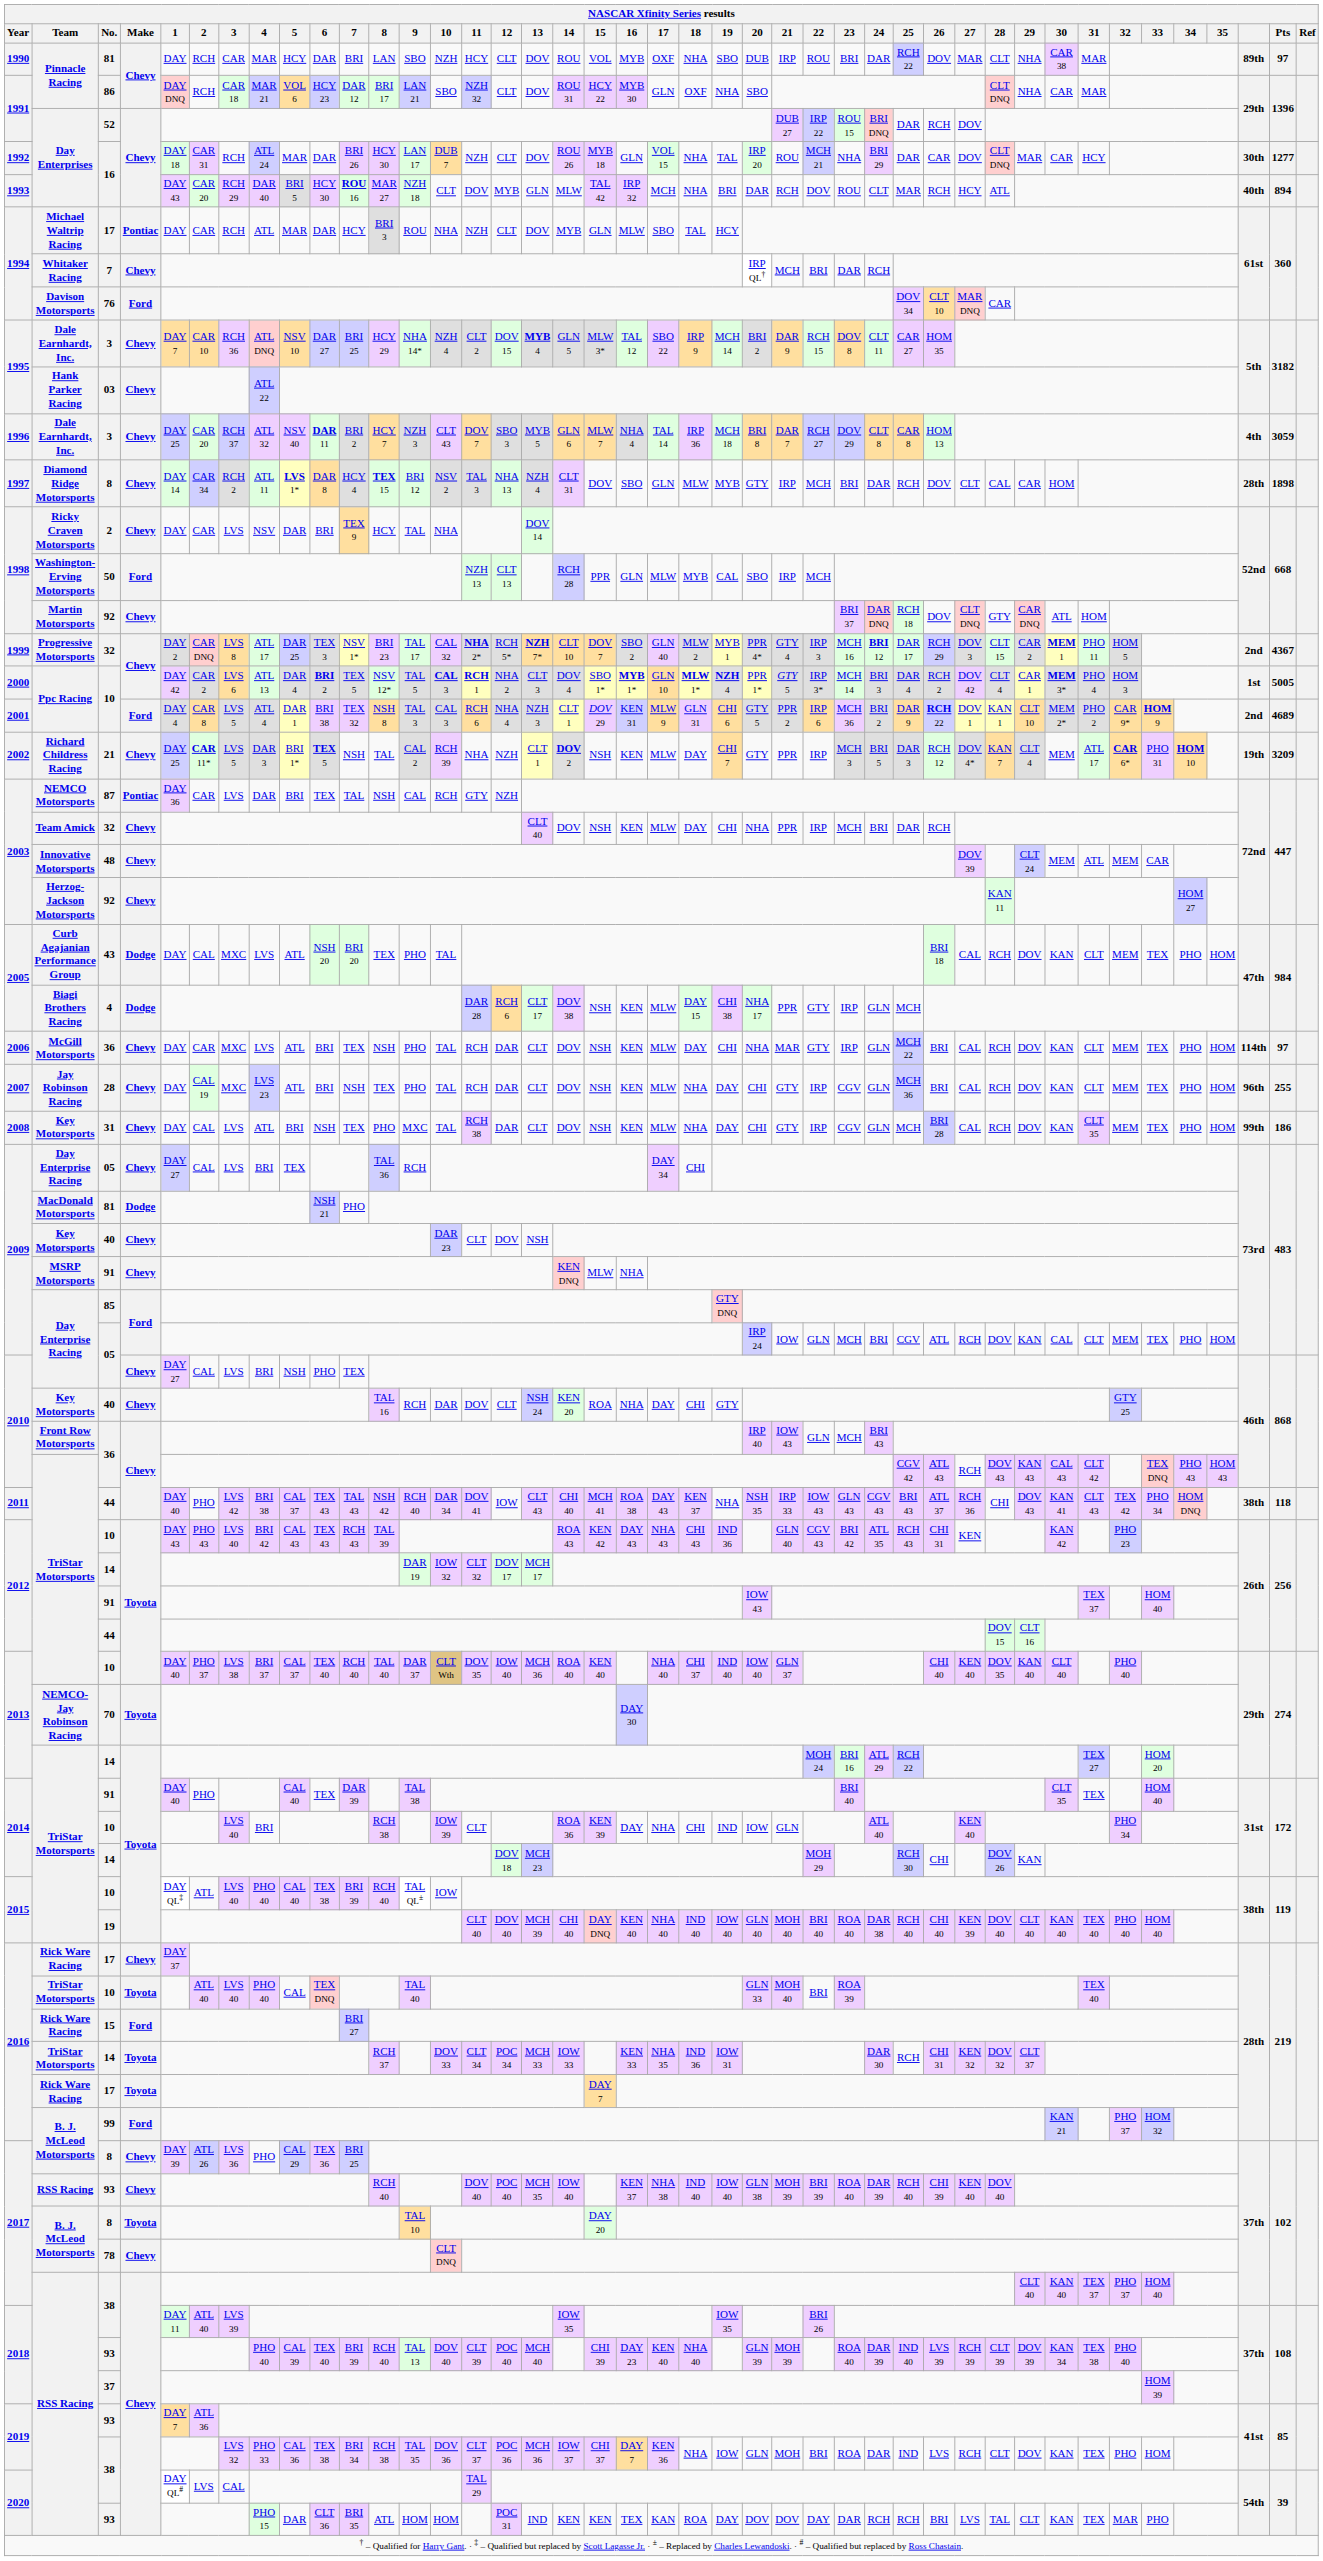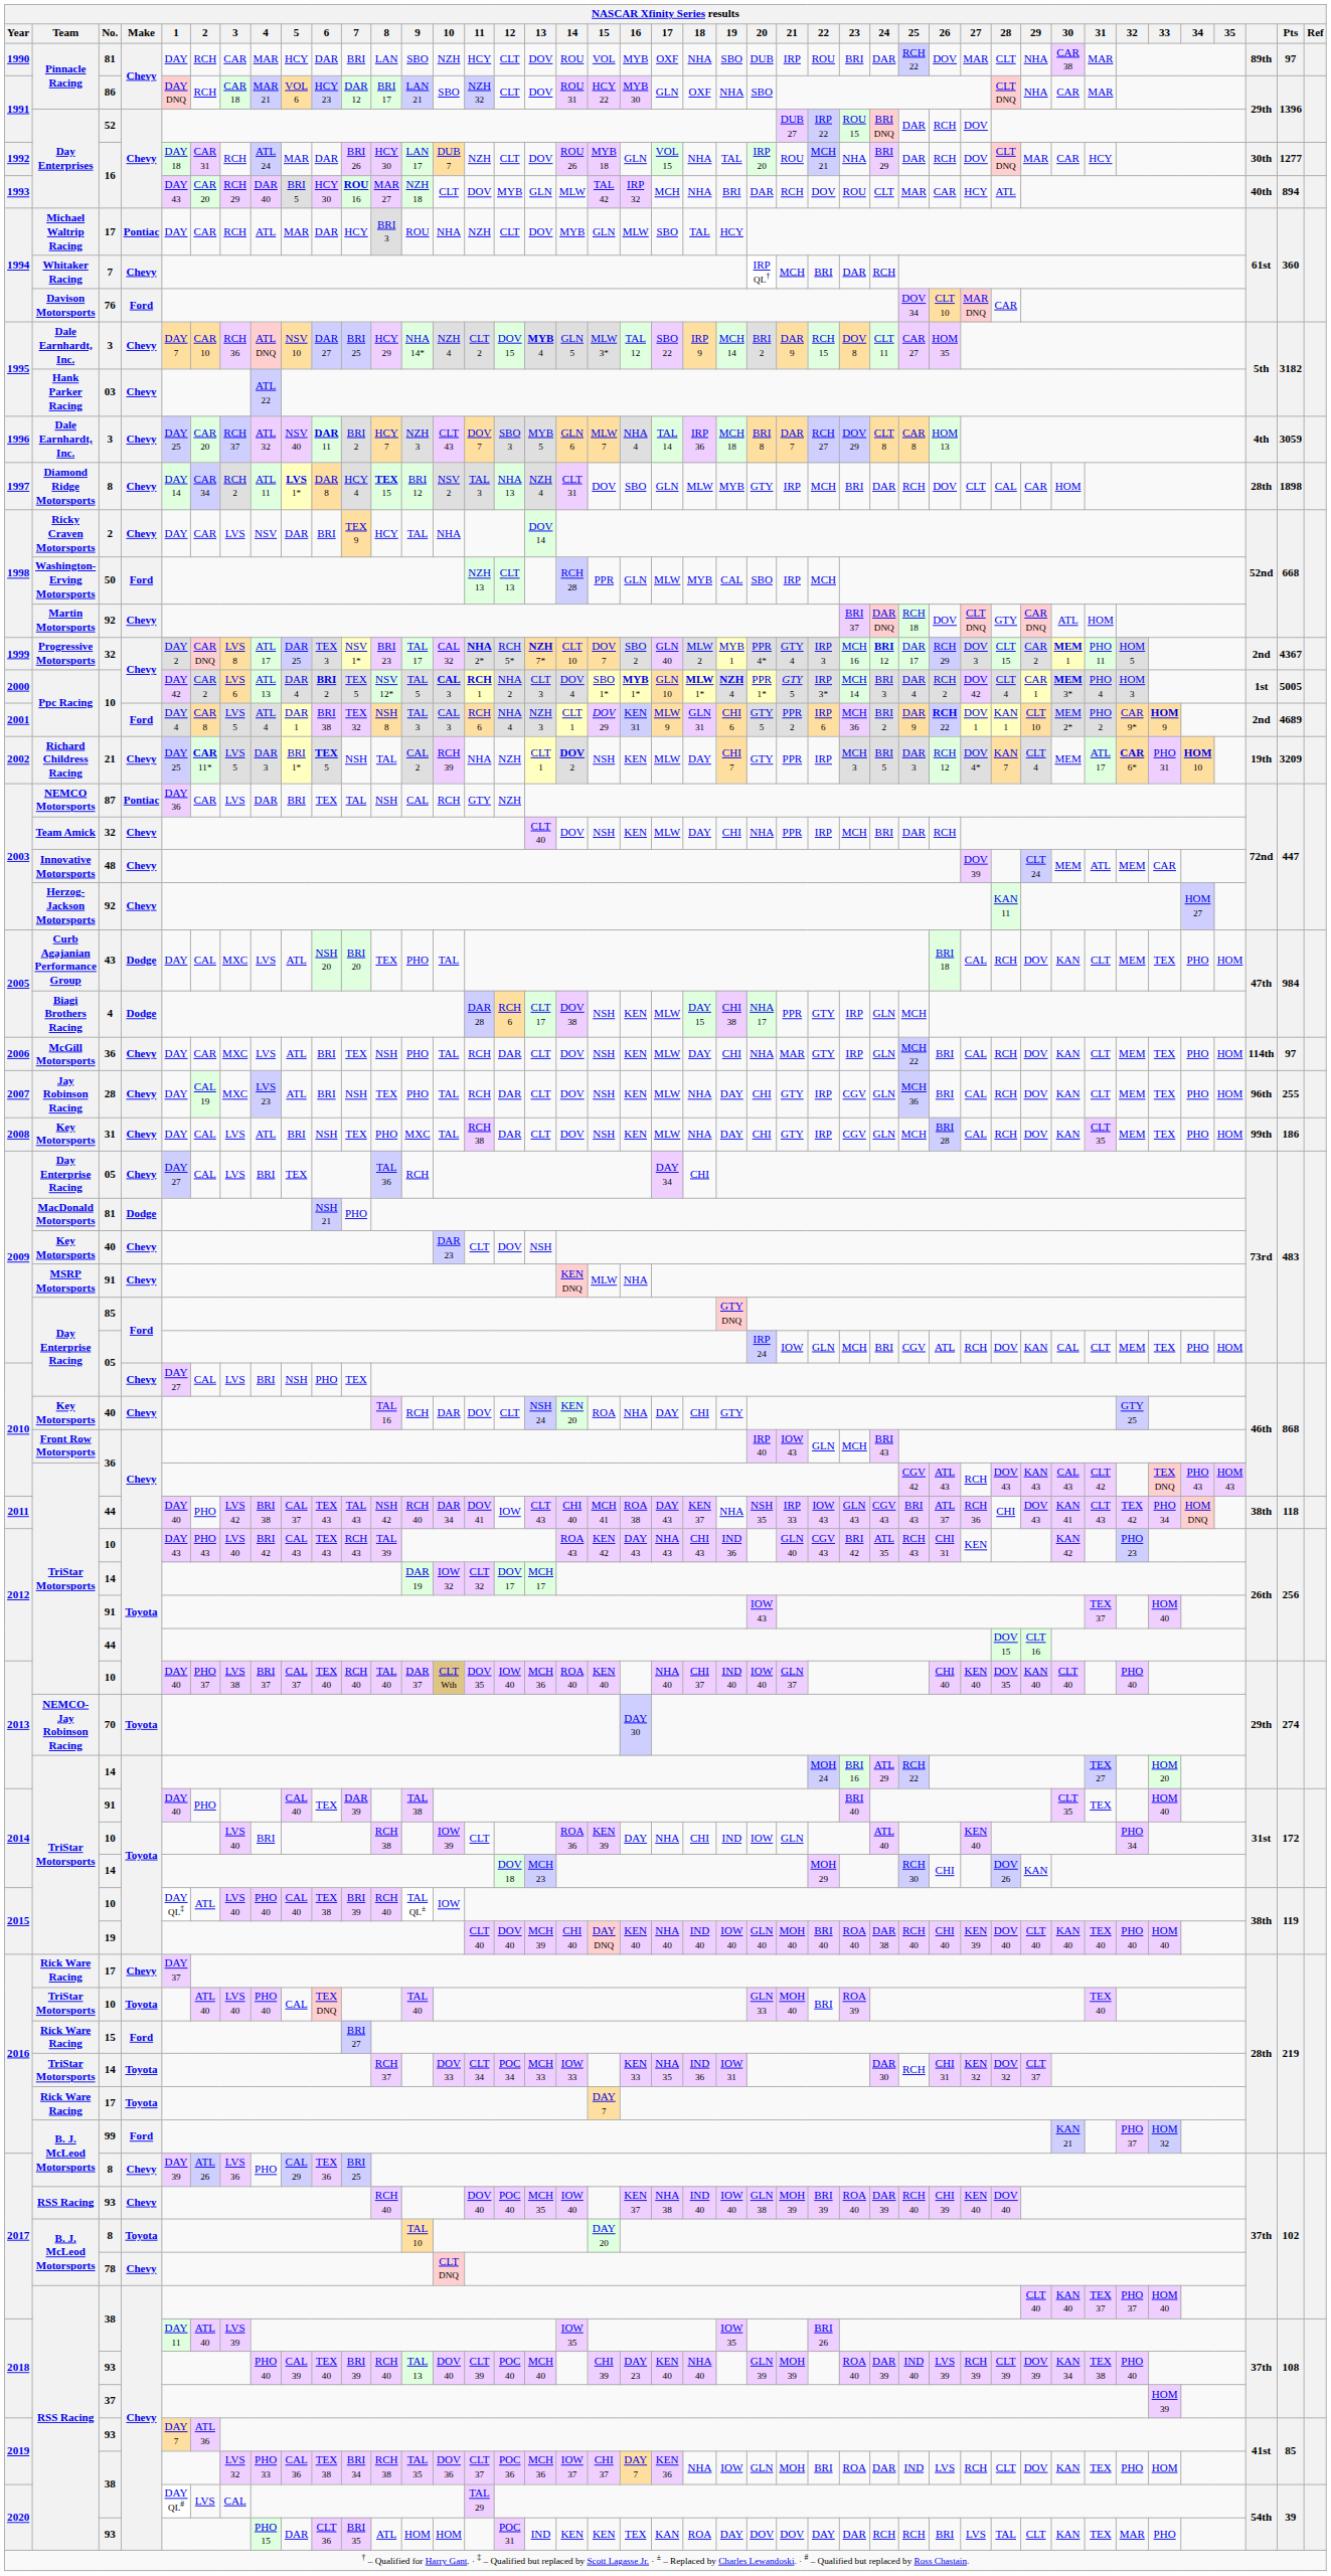1992 / 16 | 26: CAR -> RCH
1993 / 16 | 26: RCH -> CAR
